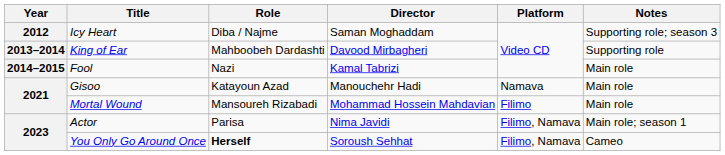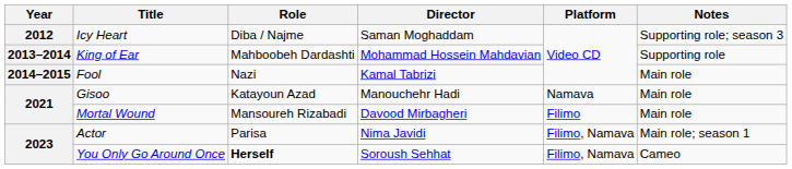King of Ear | Director: Davood Mirbagheri -> Mohammad Hossein Mahdavian
Mortal Wound | Director: Mohammad Hossein Mahdavian -> Davood Mirbagheri
